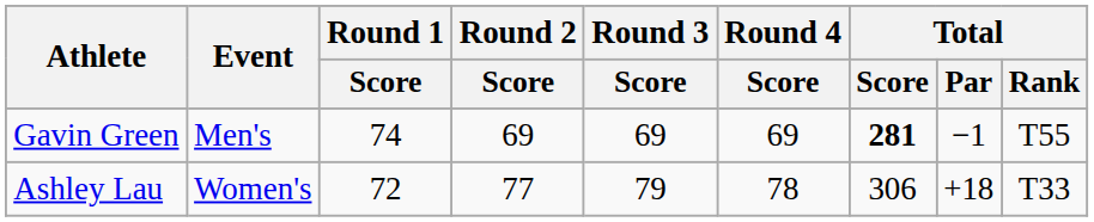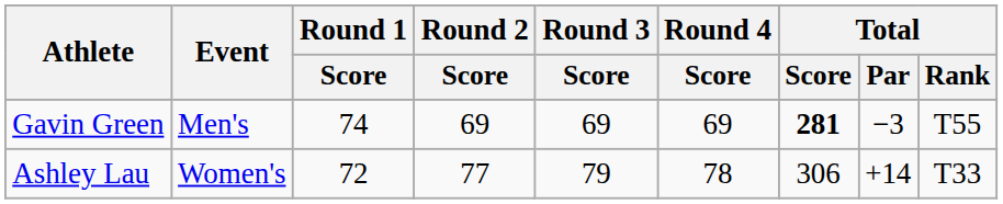Gavin Green | Total / Par: −1 -> −3
Ashley Lau | Total / Par: +18 -> +14
